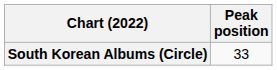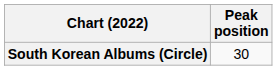South Korean Albums (Circle) | Peak position: 33 -> 30
